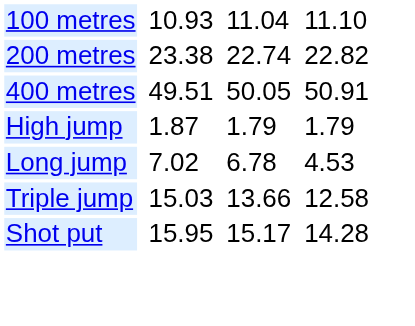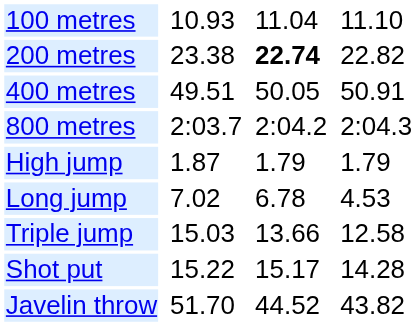200 metres | column 5: normal -> bold
+ row: 800 metres | 2:03.7 | 2:04.2 | 2:04.3
Shot put | column 3: 15.95 -> 15.22
+ row: Javelin throw | 51.70 | 44.52 | 43.82
